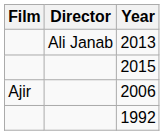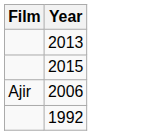- column: Director | Ali Janab
